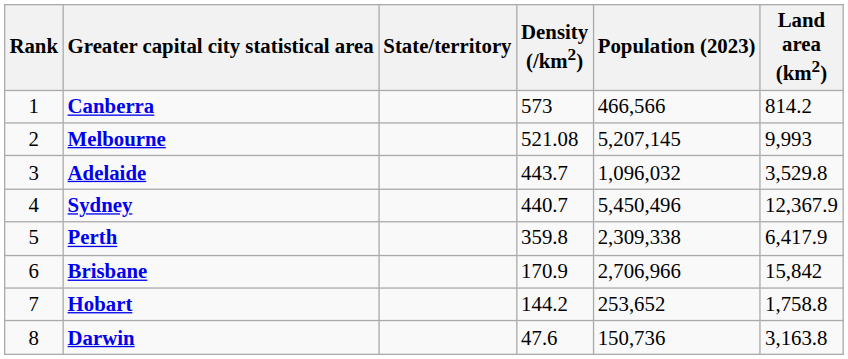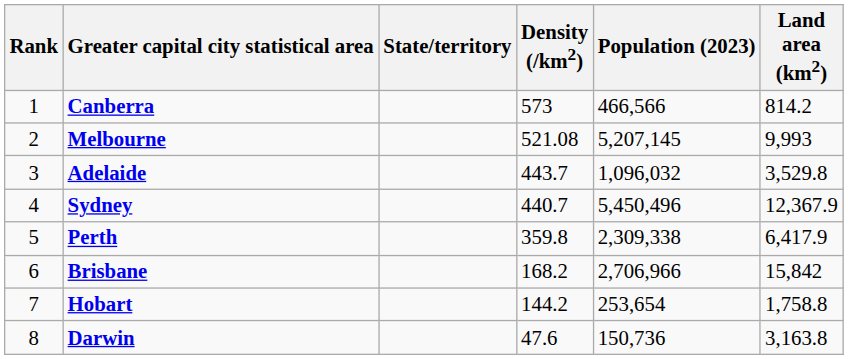Brisbane | Density (/km2): 170.9 -> 168.2
Hobart | Population (2023): 253,652 -> 253,654
